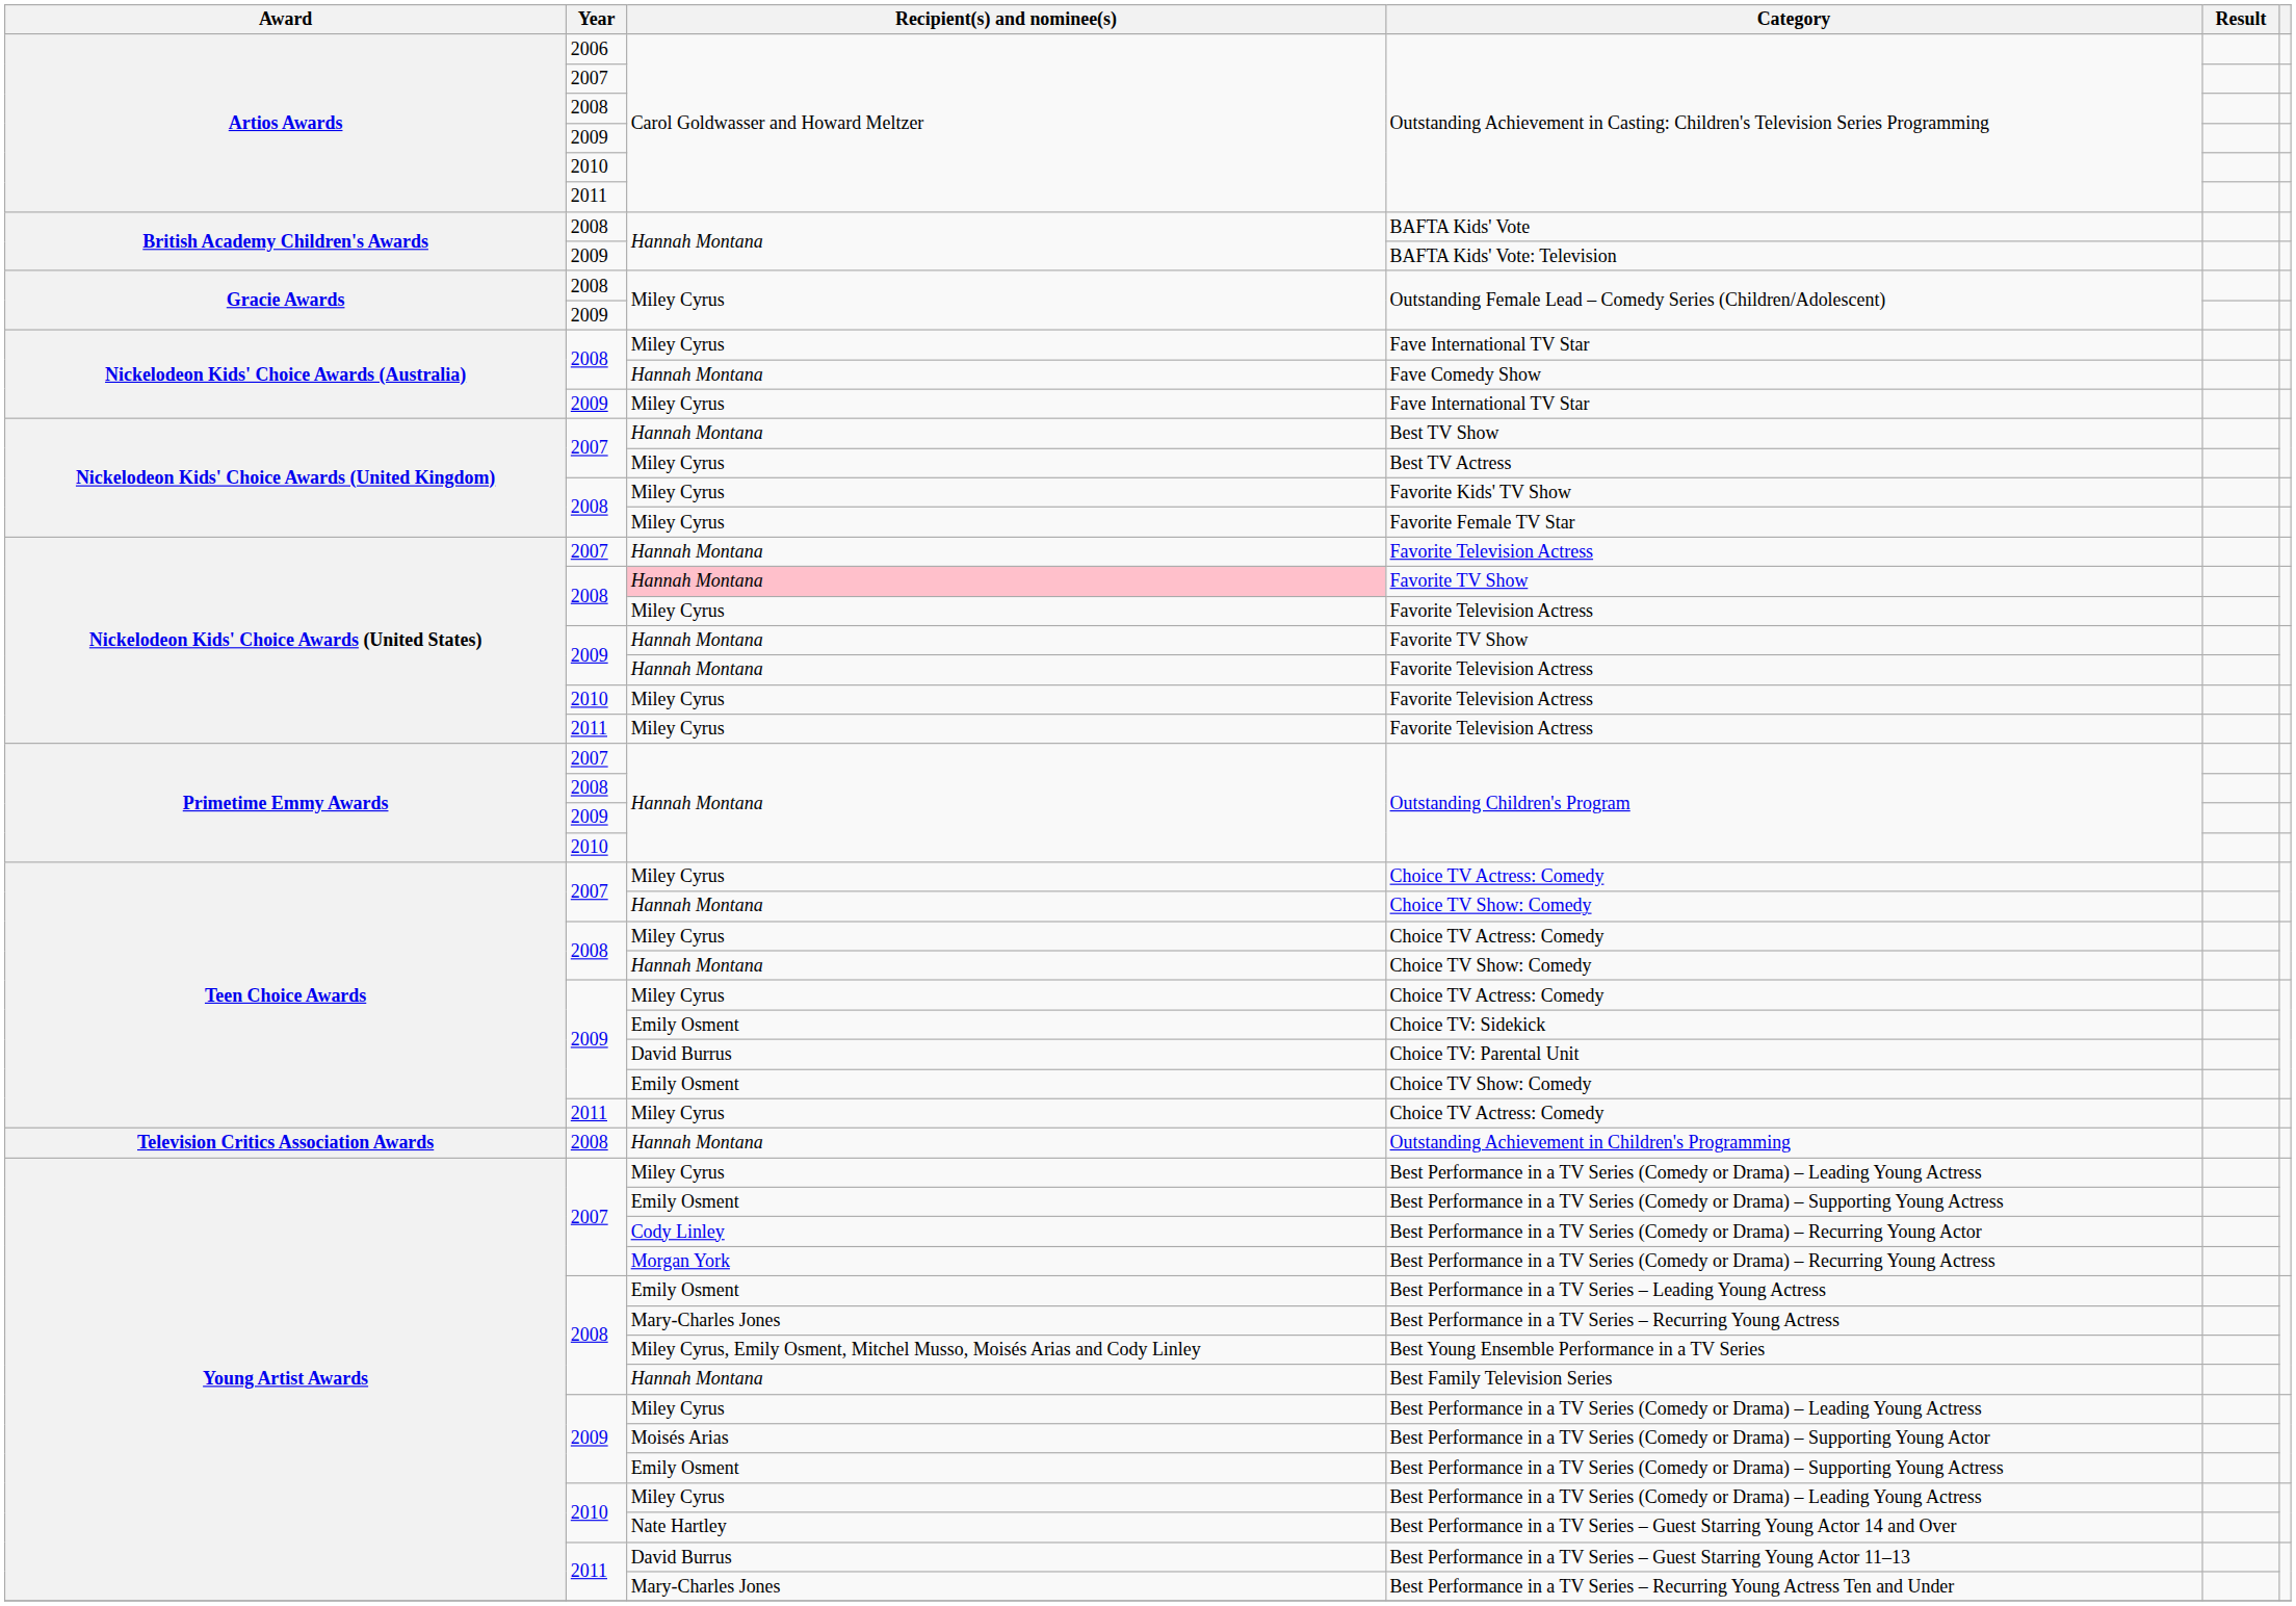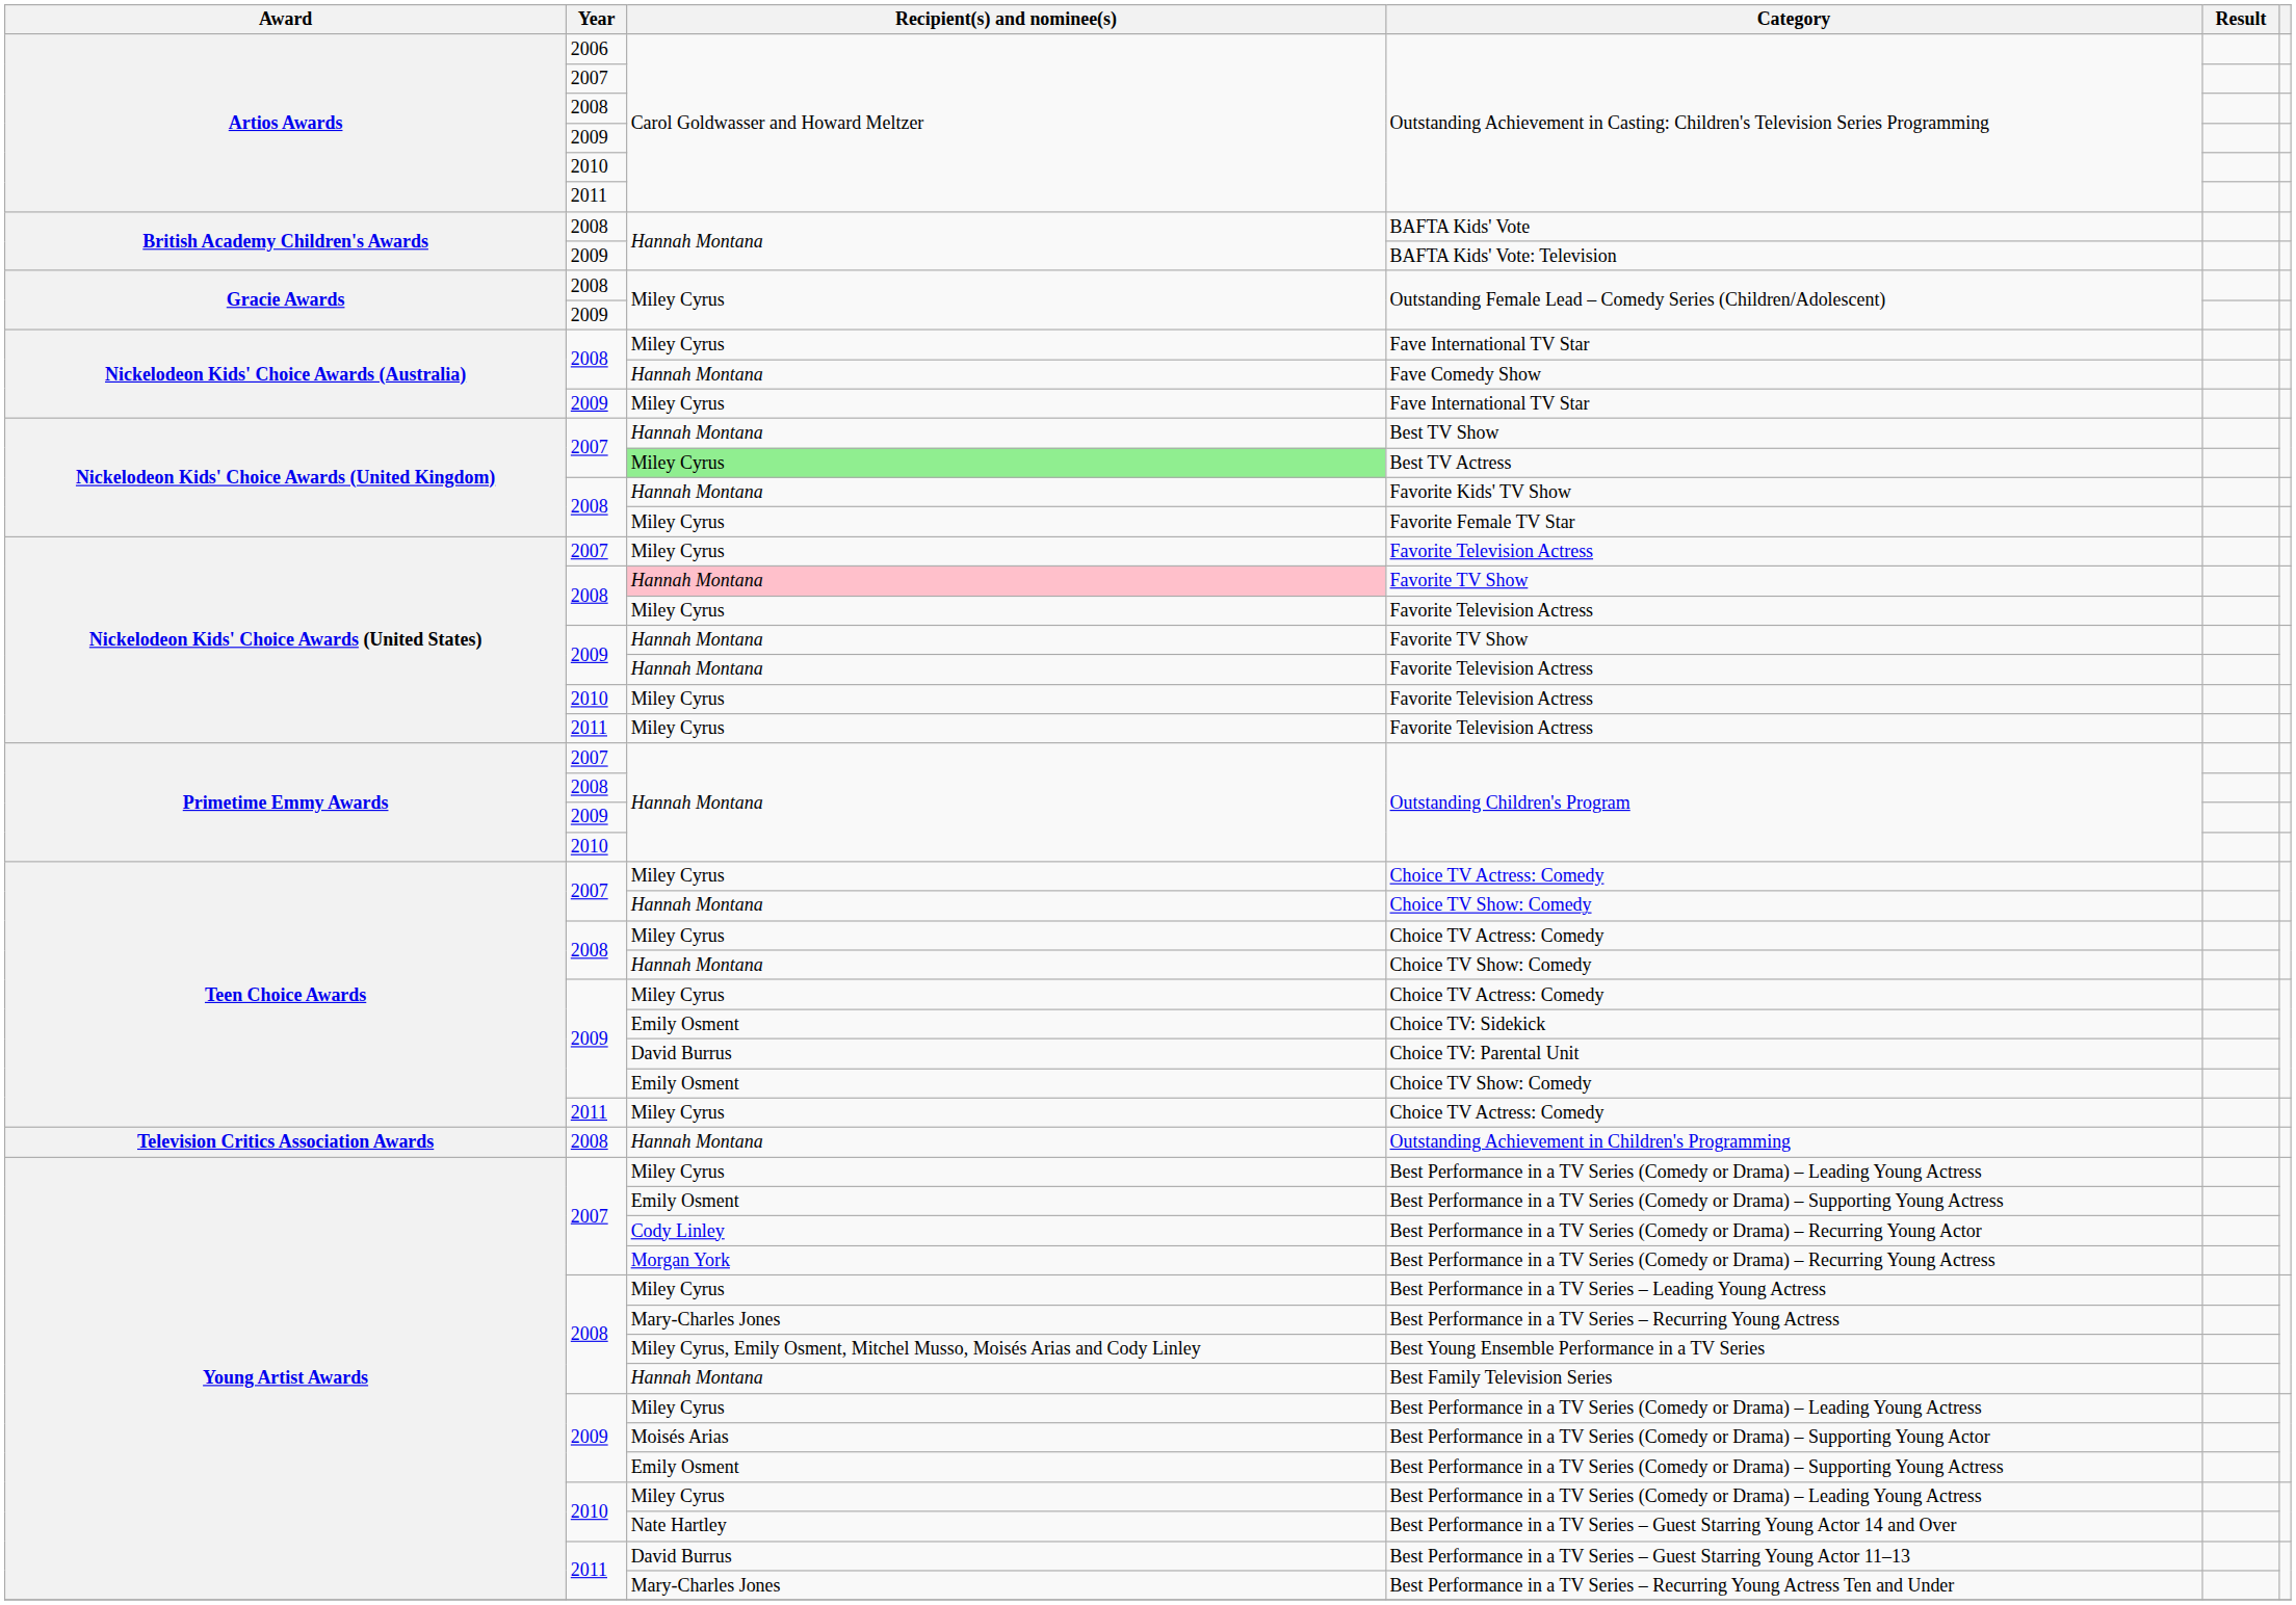Best TV Actress | Recipient(s) and nominee(s): no background -> lightgreen background
Favorite Kids' TV Show | Recipient(s) and nominee(s): Miley Cyrus -> Hannah Montana
2007 / Favorite Television Actress | Recipient(s) and nominee(s): Hannah Montana -> Miley Cyrus
Best Performance in a TV Series – Leading Young Actress | Recipient(s) and nominee(s): Emily Osment -> Miley Cyrus
